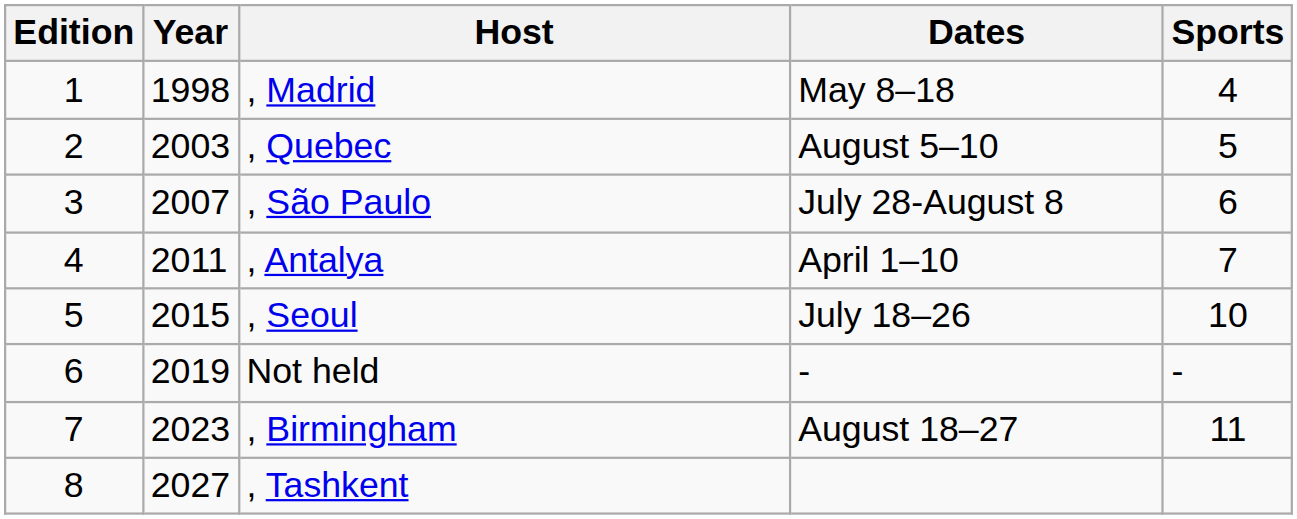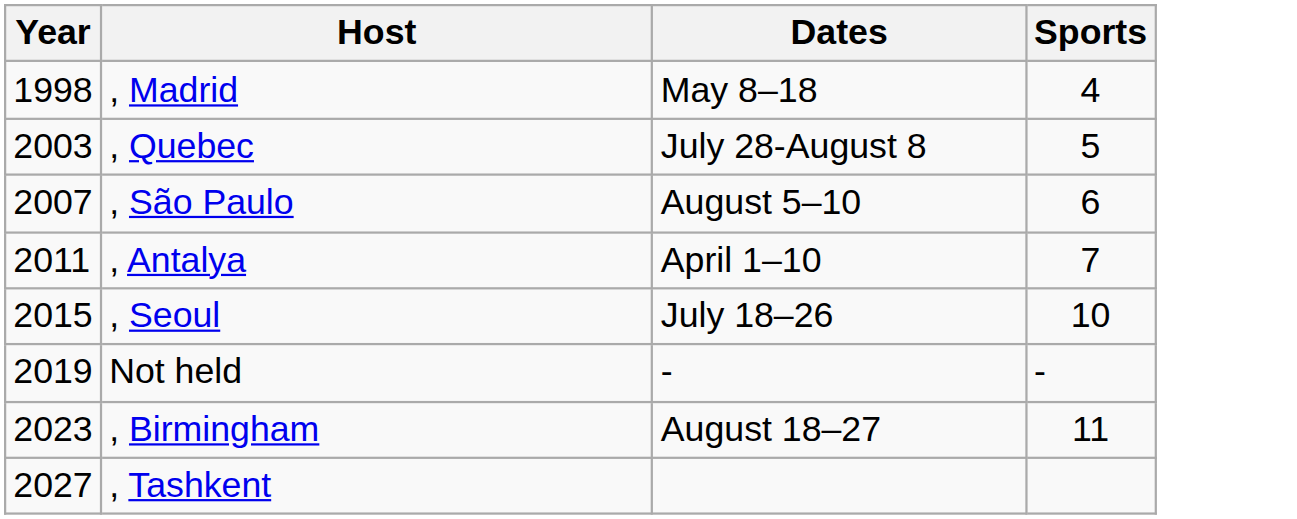- column: Edition | 1 | 2 | 3 | 4 | 5 | 6 | 7 | 8
, Quebec | Dates: August 5–10 -> July 28-August 8
, São Paulo | Dates: July 28-August 8 -> August 5–10
